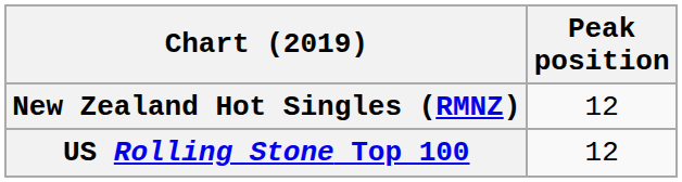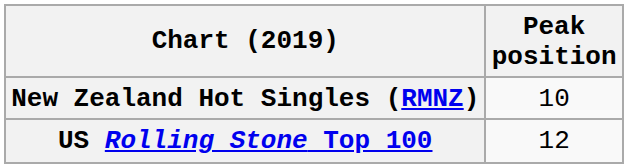New Zealand Hot Singles (RMNZ) | Peak position: 12 -> 10
